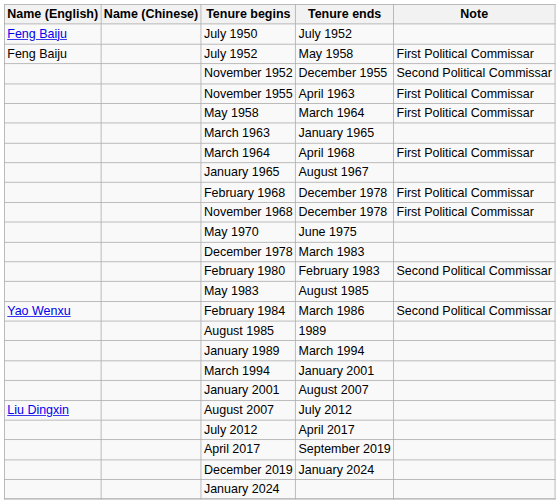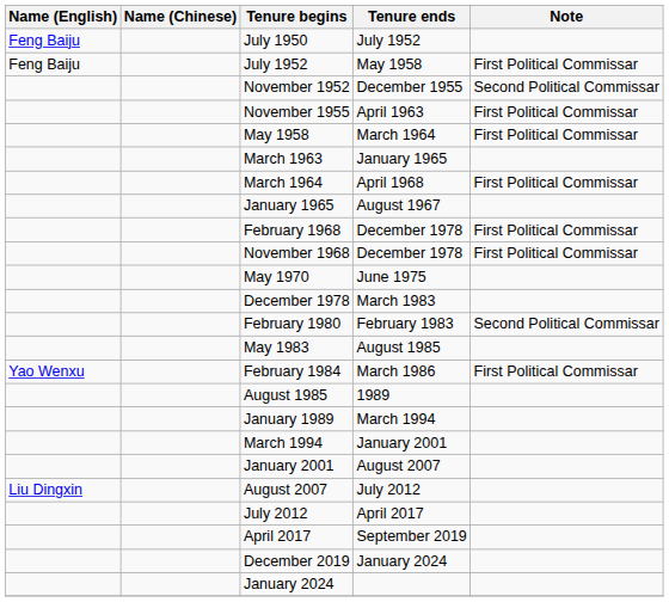February 1984 | Note: Second Political Commissar -> First Political Commissar
